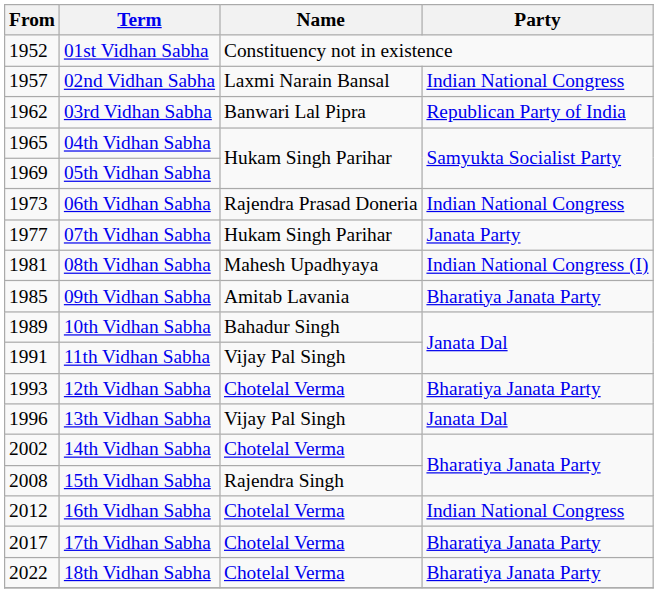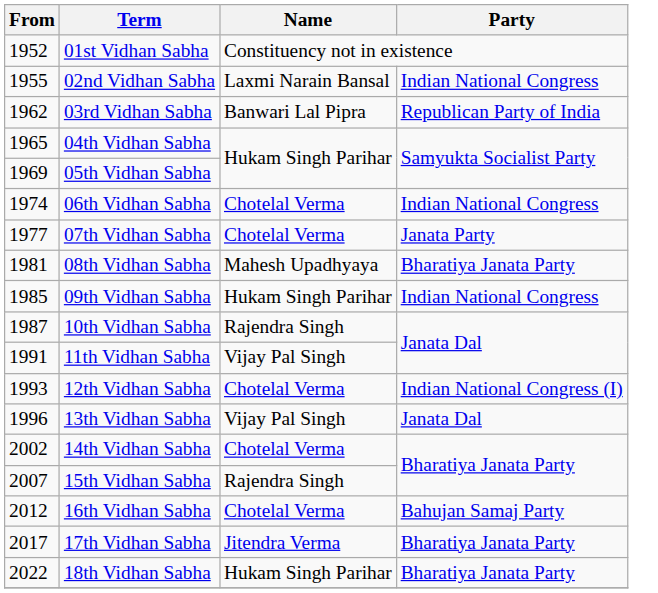02nd Vidhan Sabha | From: 1957 -> 1955
06th Vidhan Sabha | From: 1973 -> 1974
06th Vidhan Sabha | Name: Rajendra Prasad Doneria -> Chotelal Verma
07th Vidhan Sabha | Name: Hukam Singh Parihar -> Chotelal Verma
08th Vidhan Sabha | Party: Indian National Congress (I) -> Bharatiya Janata Party
09th Vidhan Sabha | Name: Amitab Lavania -> Hukam Singh Parihar
09th Vidhan Sabha | Party: Bharatiya Janata Party -> Indian National Congress
10th Vidhan Sabha | From: 1989 -> 1987
10th Vidhan Sabha | Name: Bahadur Singh -> Rajendra Singh
12th Vidhan Sabha | Party: Bharatiya Janata Party -> Indian National Congress (I)
15th Vidhan Sabha | From: 2008 -> 2007
16th Vidhan Sabha | Party: Indian National Congress -> Bahujan Samaj Party
17th Vidhan Sabha | Name: Chotelal Verma -> Jitendra Verma
18th Vidhan Sabha | Name: Chotelal Verma -> Hukam Singh Parihar
